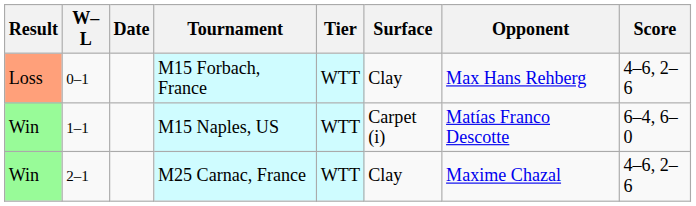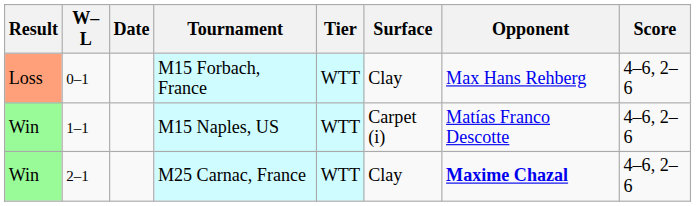M15 Naples, US | Score: 6–4, 6–0 -> 4–6, 2–6
M25 Carnac, France | Opponent: normal -> bold
